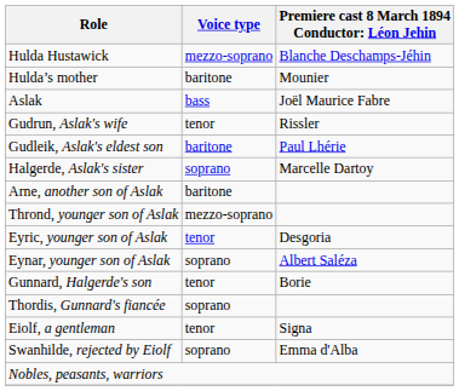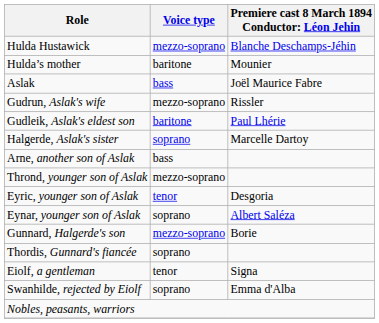Gudrun, Aslak's wife | Voice type: tenor -> mezzo-soprano
Arne, another son of Aslak | Voice type: baritone -> bass
Gunnard, Halgerde's son | Voice type: tenor -> mezzo-soprano
